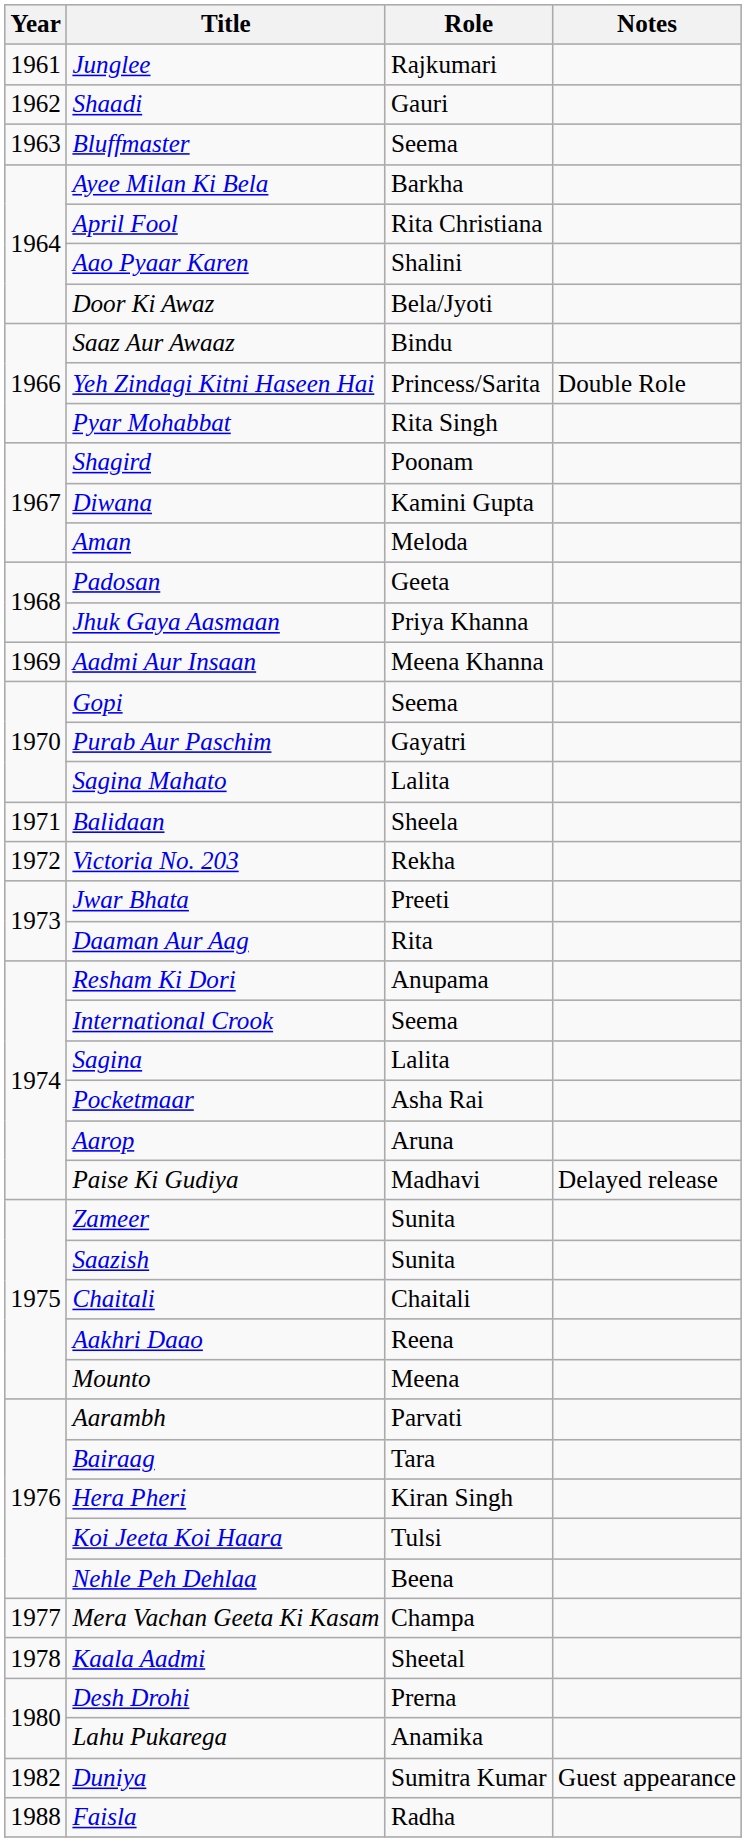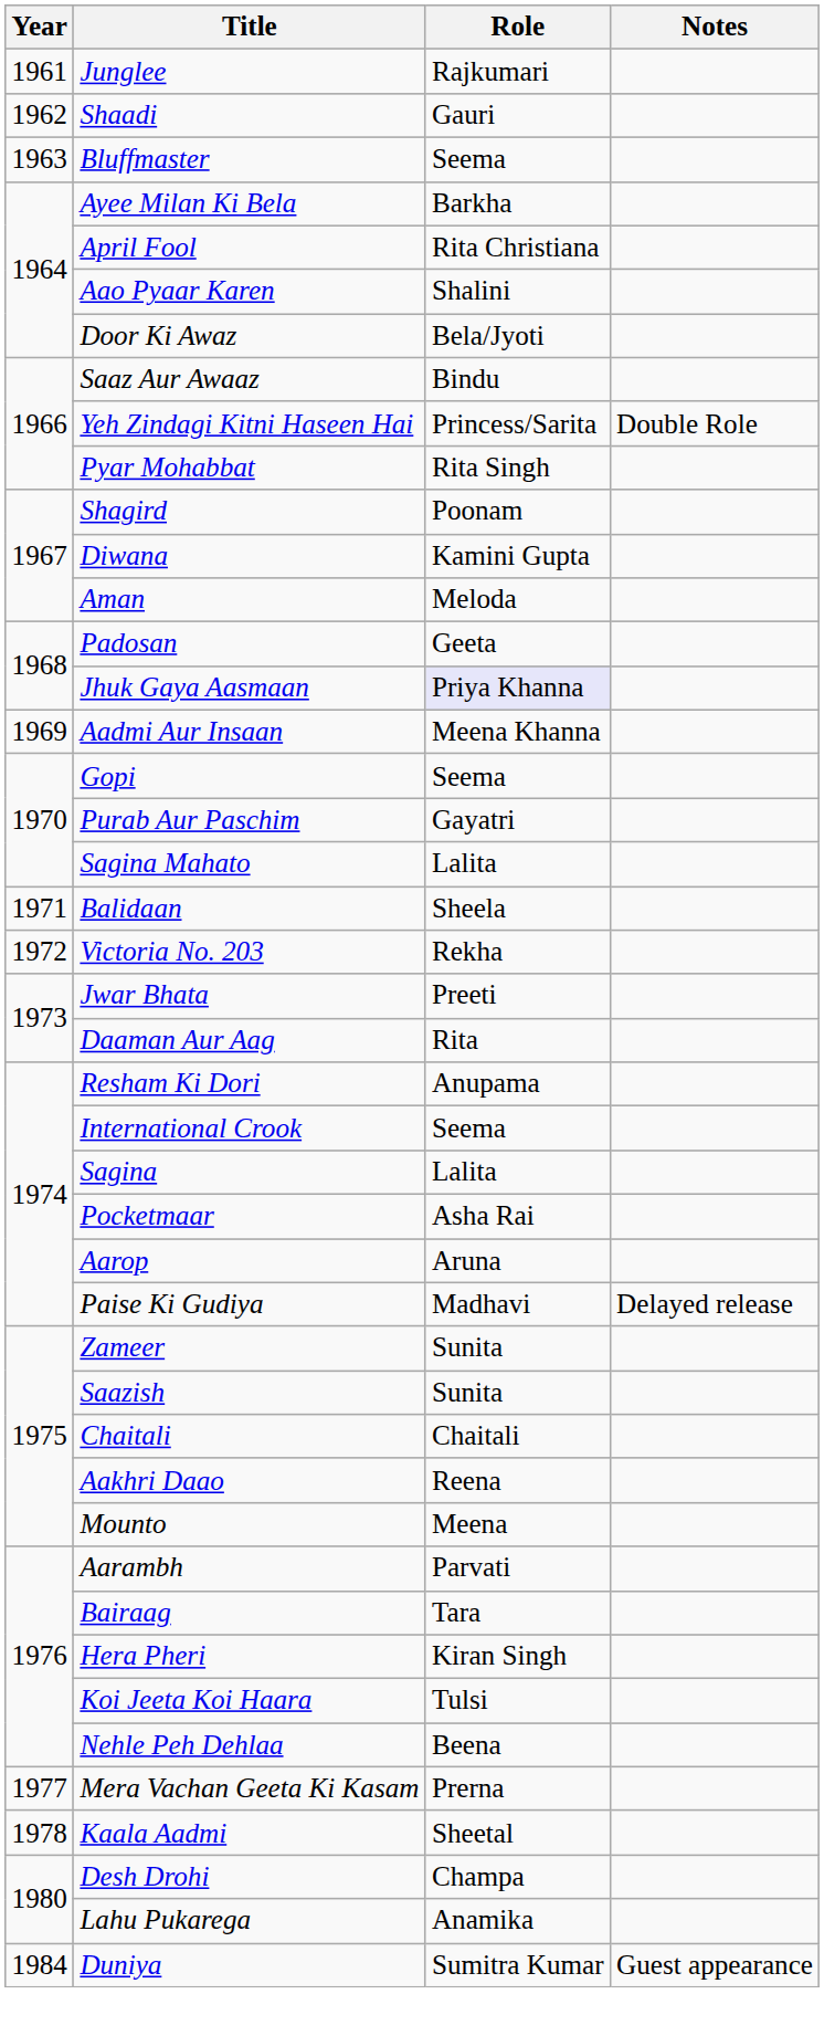Jhuk Gaya Aasmaan | Role: no background -> lavender background
Mera Vachan Geeta Ki Kasam | Role: Champa -> Prerna
Desh Drohi | Role: Prerna -> Champa
Duniya | Year: 1982 -> 1984
- row: 1988 | Faisla | Radha
